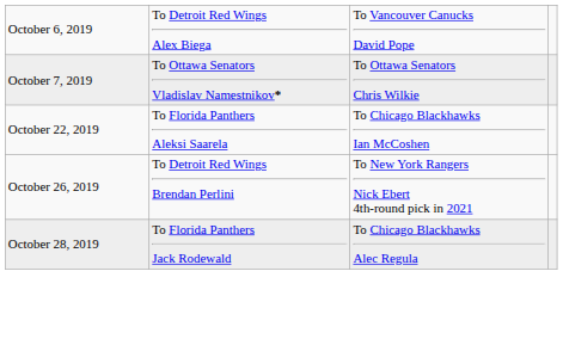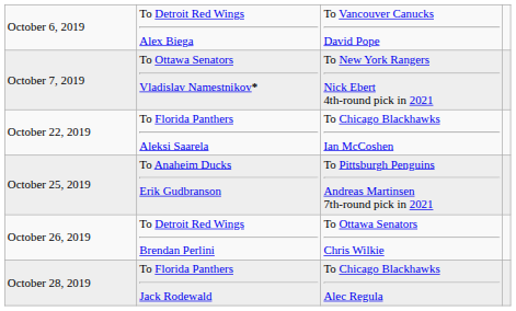October 7, 2019 | column 3: To Ottawa Senators Chris Wilkie -> To New York Rangers Nick Ebert 4th-round pick in 2021
+ row: October 25, 2019 | To Anaheim Ducks Erik Gudbranson | To Pittsburgh Penguins Andreas Martinsen 7th-round pick in 2021
October 26, 2019 | column 3: To New York Rangers Nick Ebert 4th-round pick in 2021 -> To Ottawa Senators Chris Wilkie
